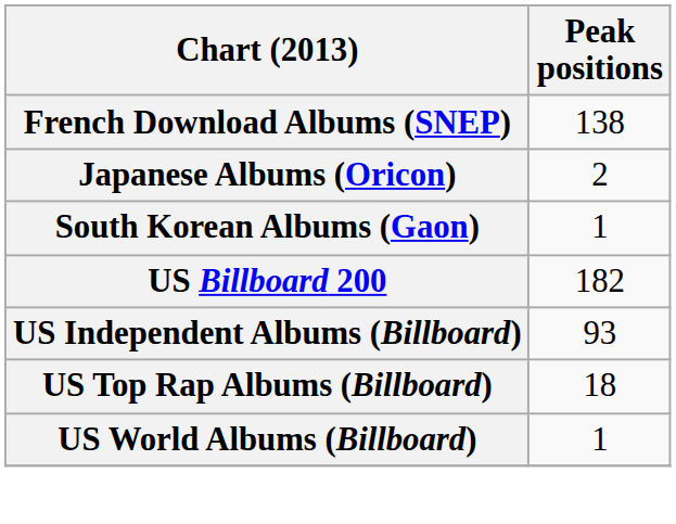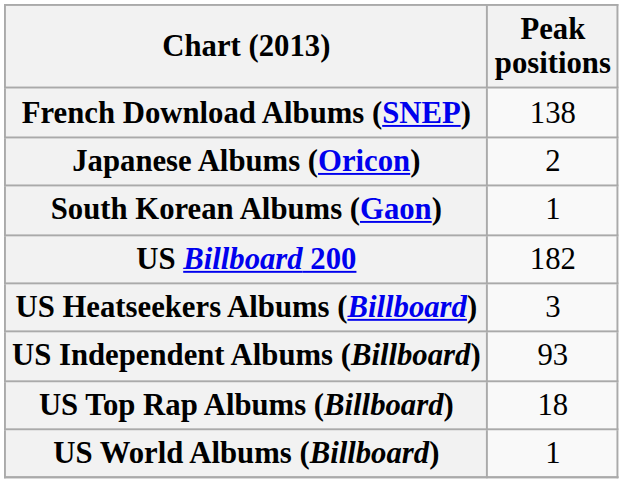+ row: US Heatseekers Albums (Billboard) | 3
